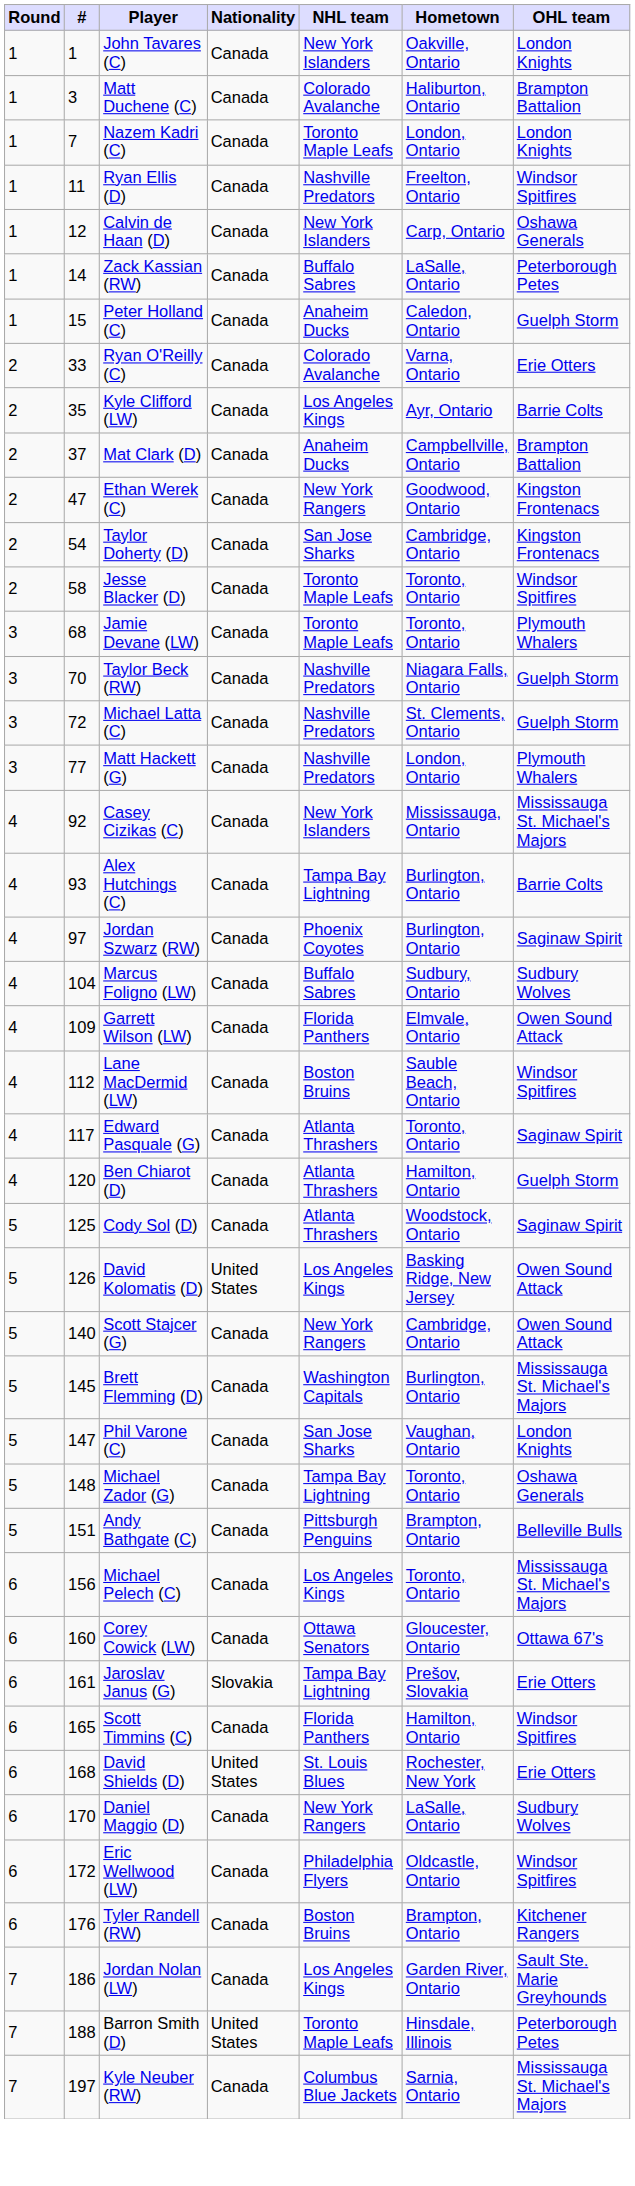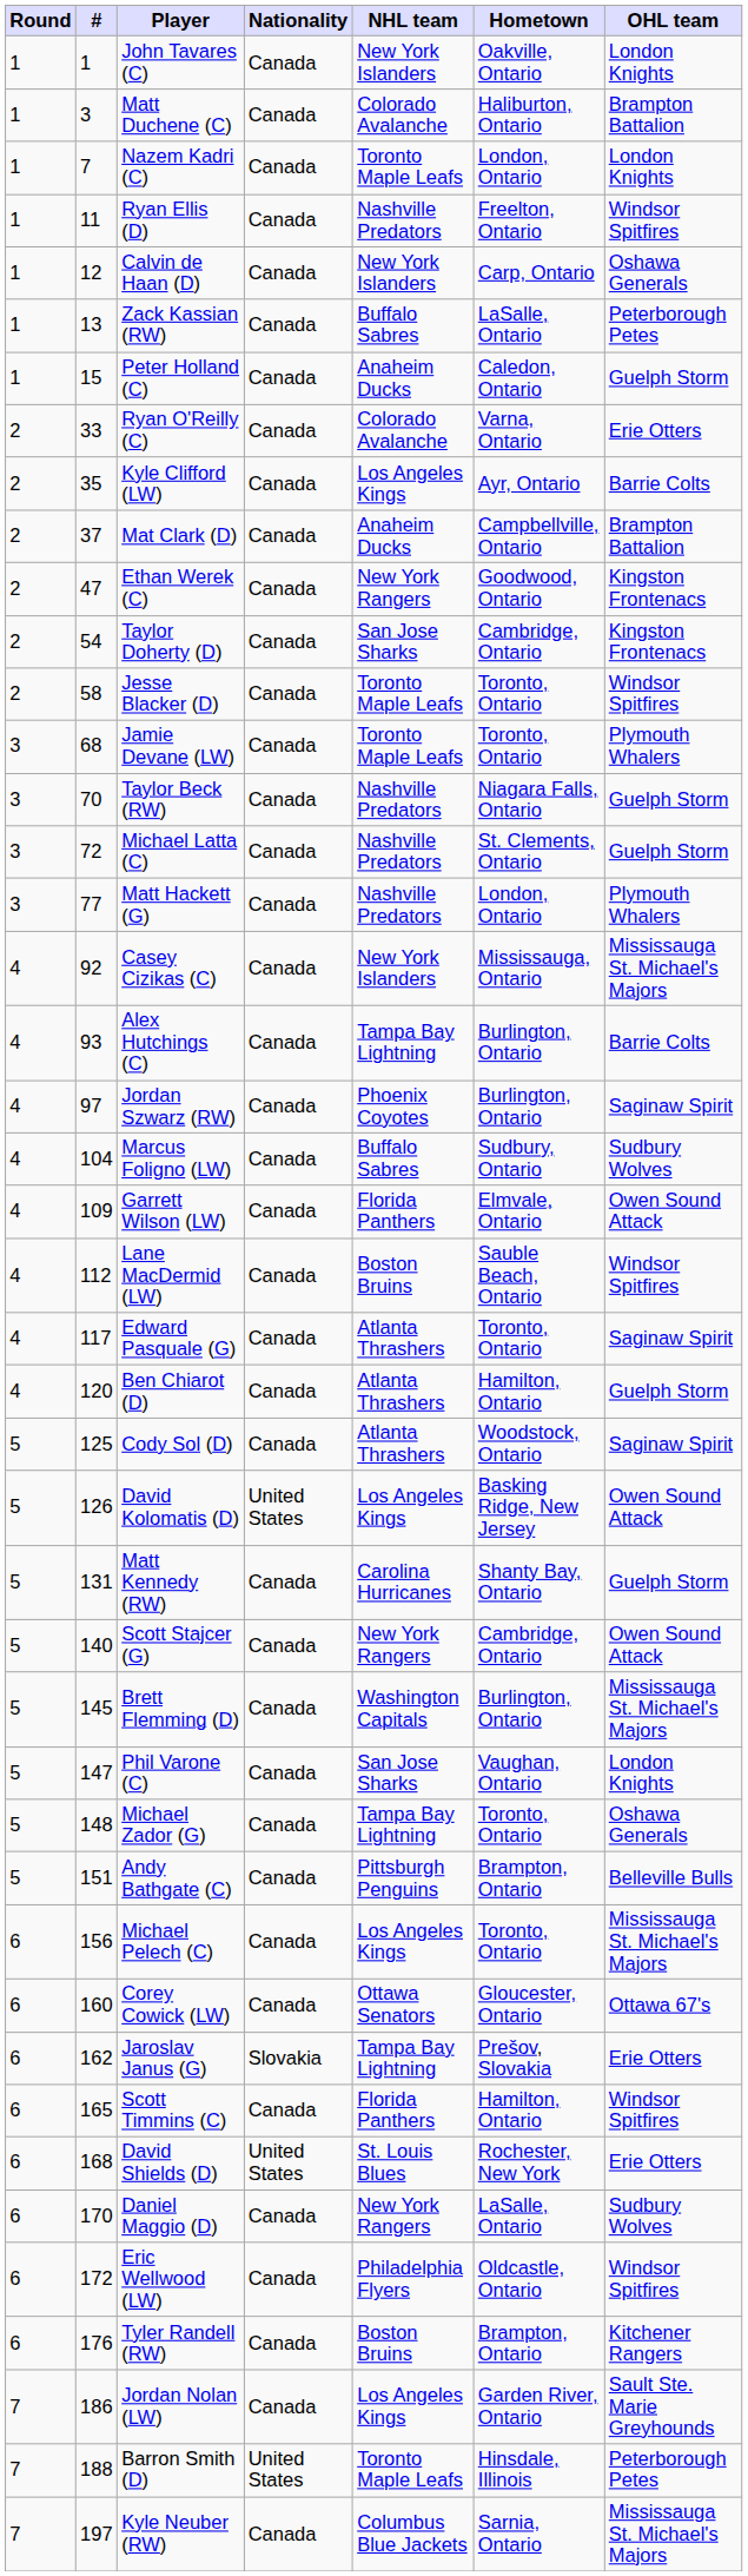Zack Kassian (RW) | #: 14 -> 13
+ row: 5 | 131 | Matt Kennedy (RW) | Canada | Carolina Hurricanes | Shanty Bay, Ontario | Guelph Storm
Jaroslav Janus (G) | #: 161 -> 162
